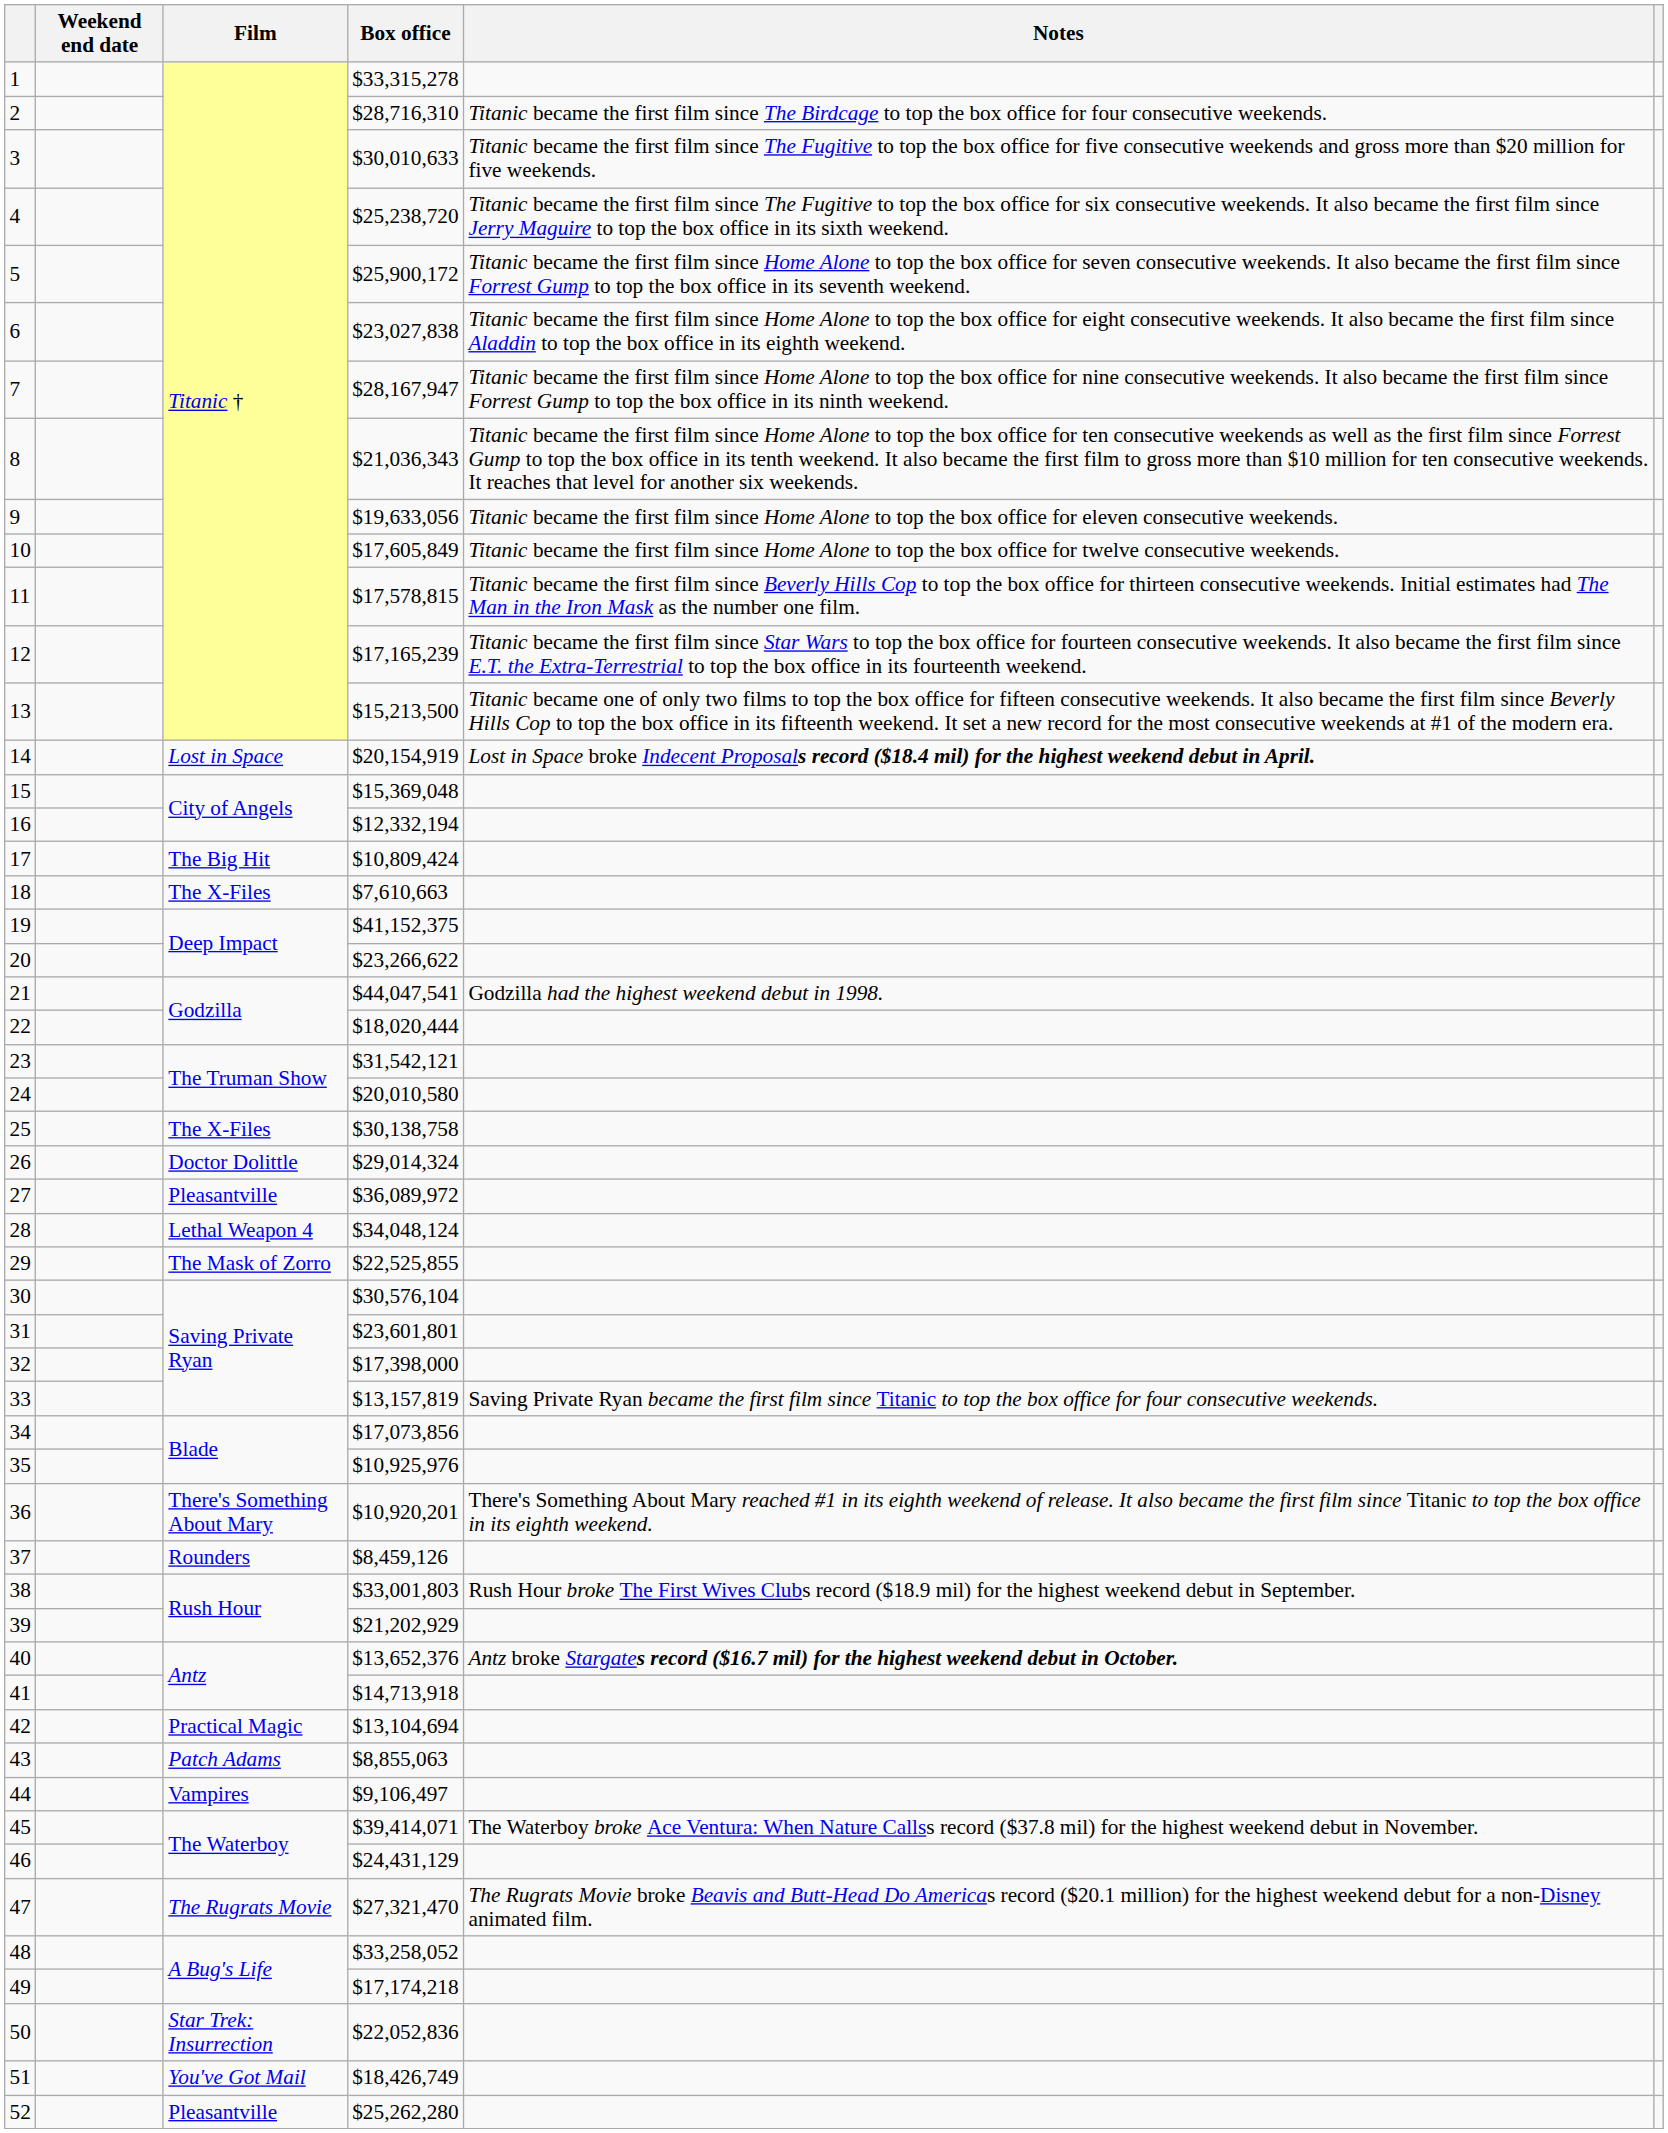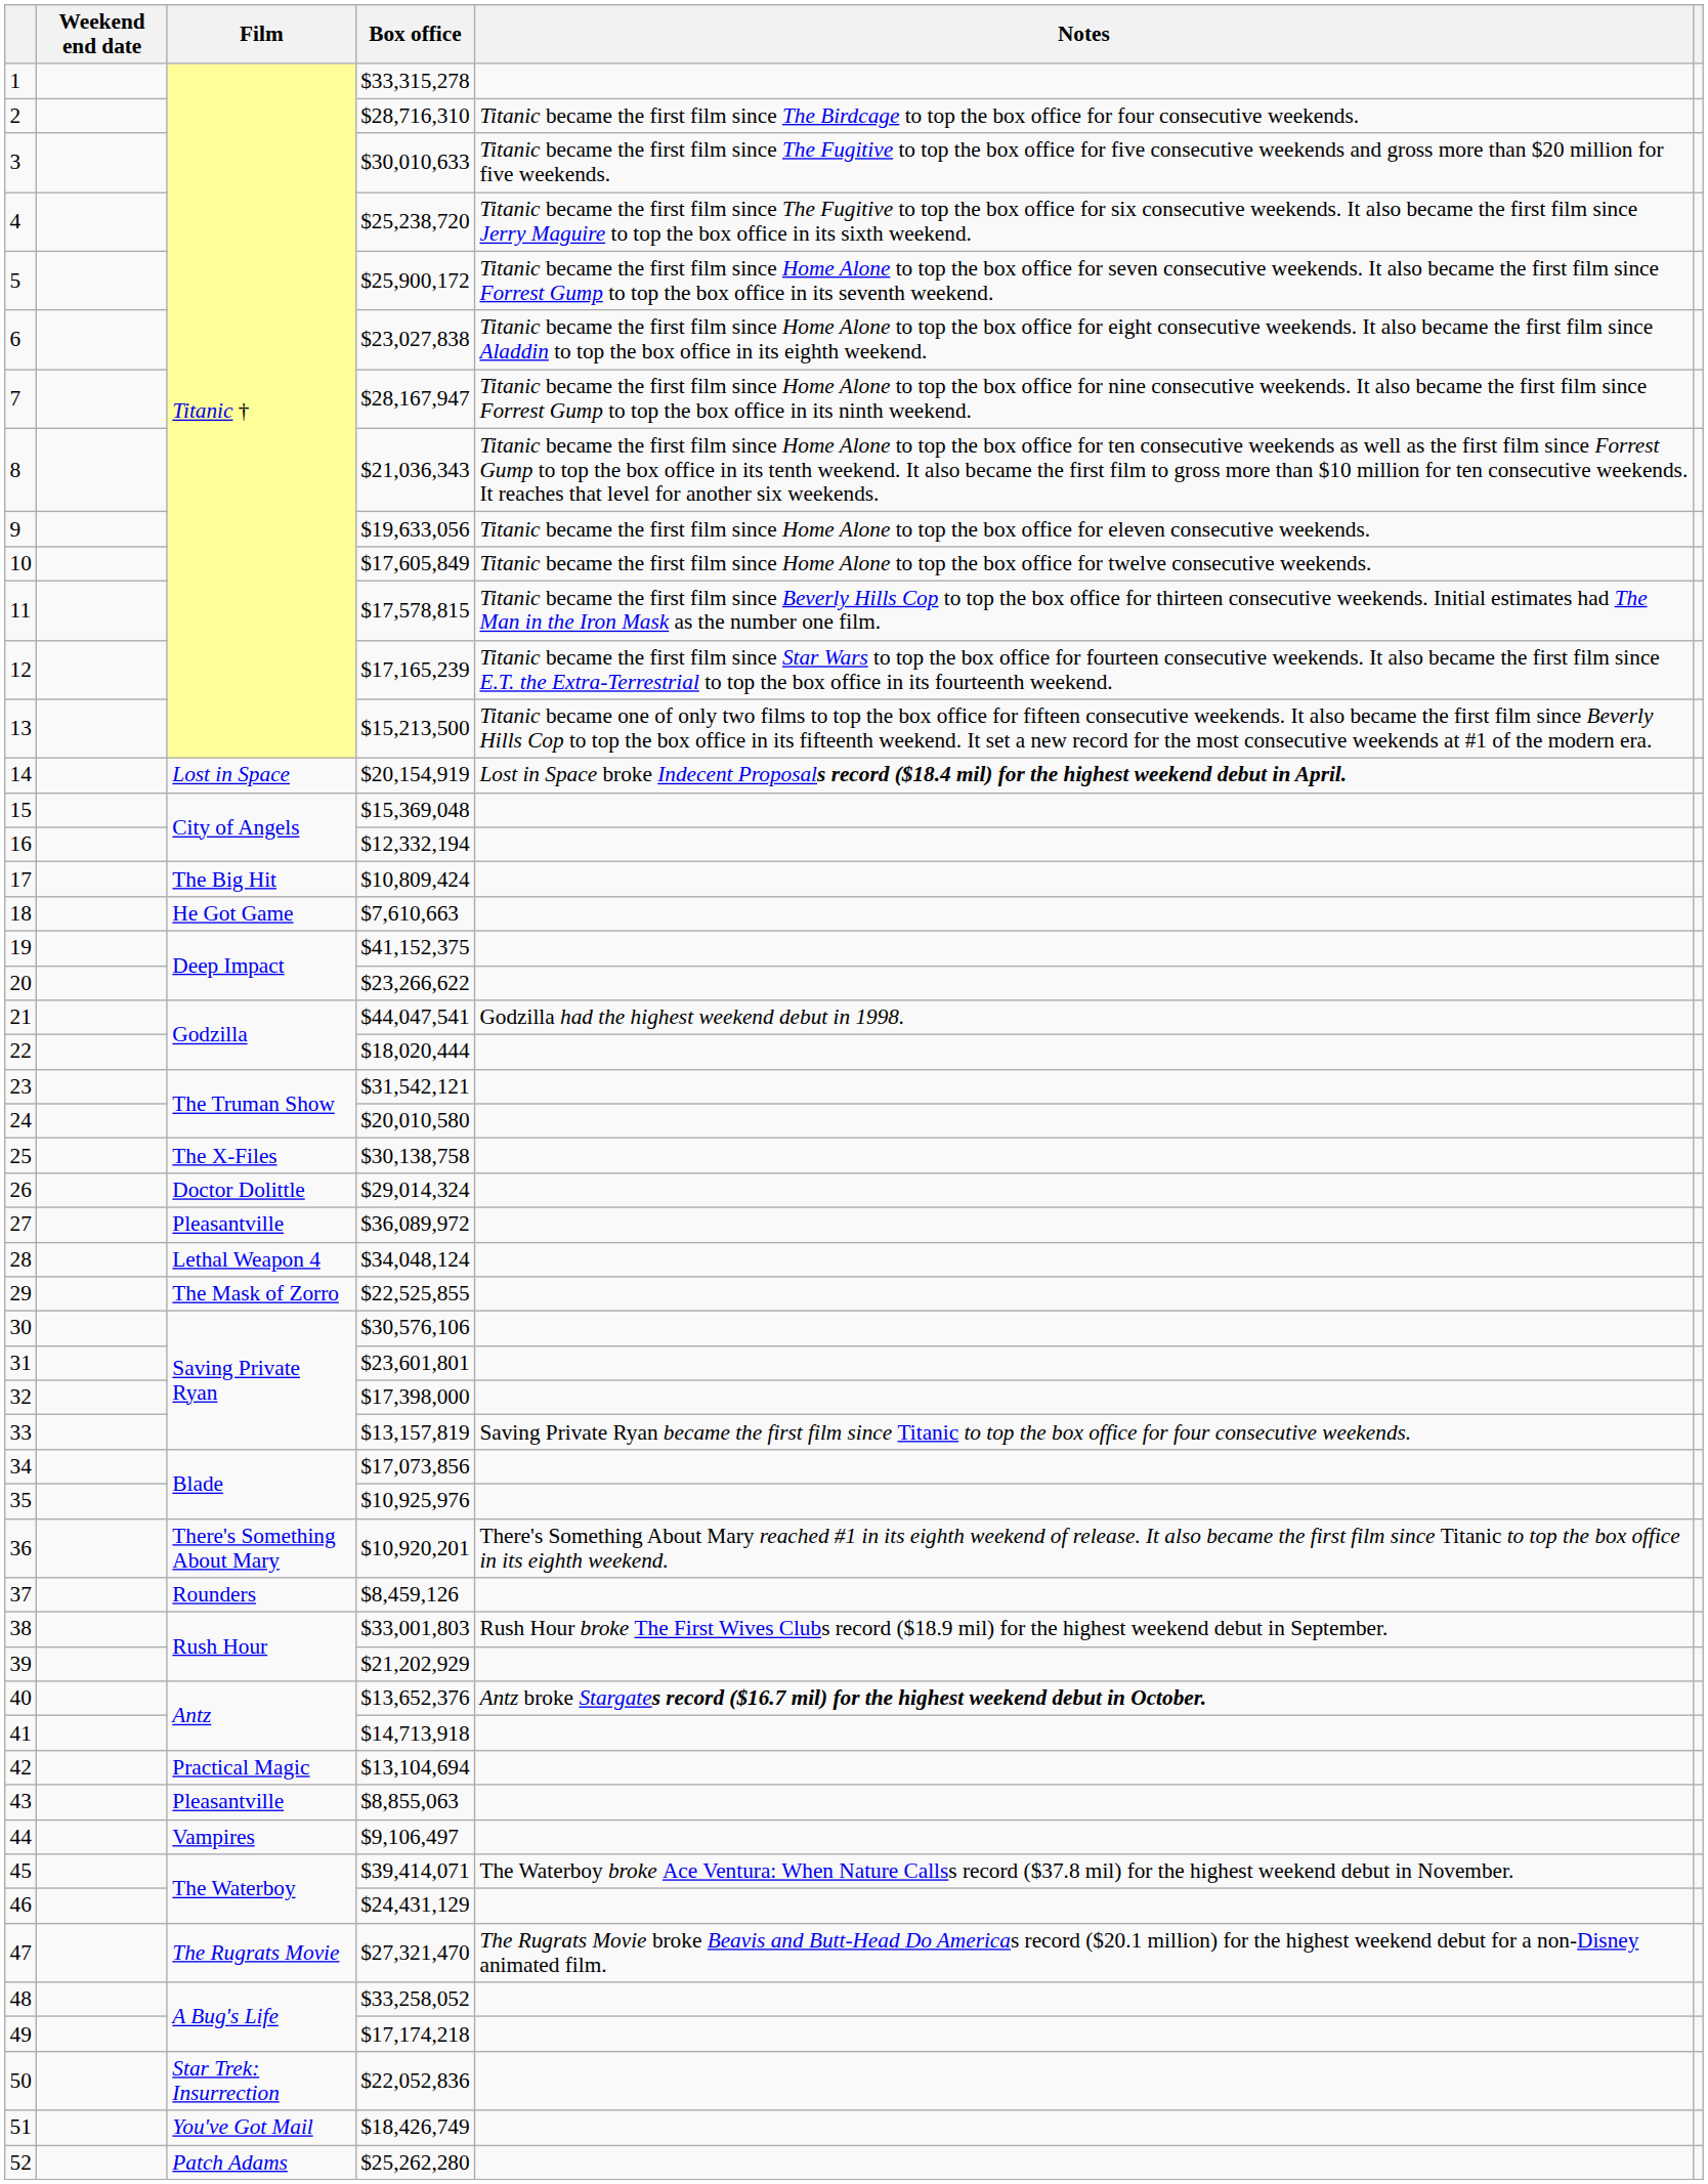18 | Film: The X-Files -> He Got Game
30 | Box office: $30,576,104 -> $30,576,106
43 | Film: Patch Adams -> Pleasantville
52 | Film: Pleasantville -> Patch Adams
